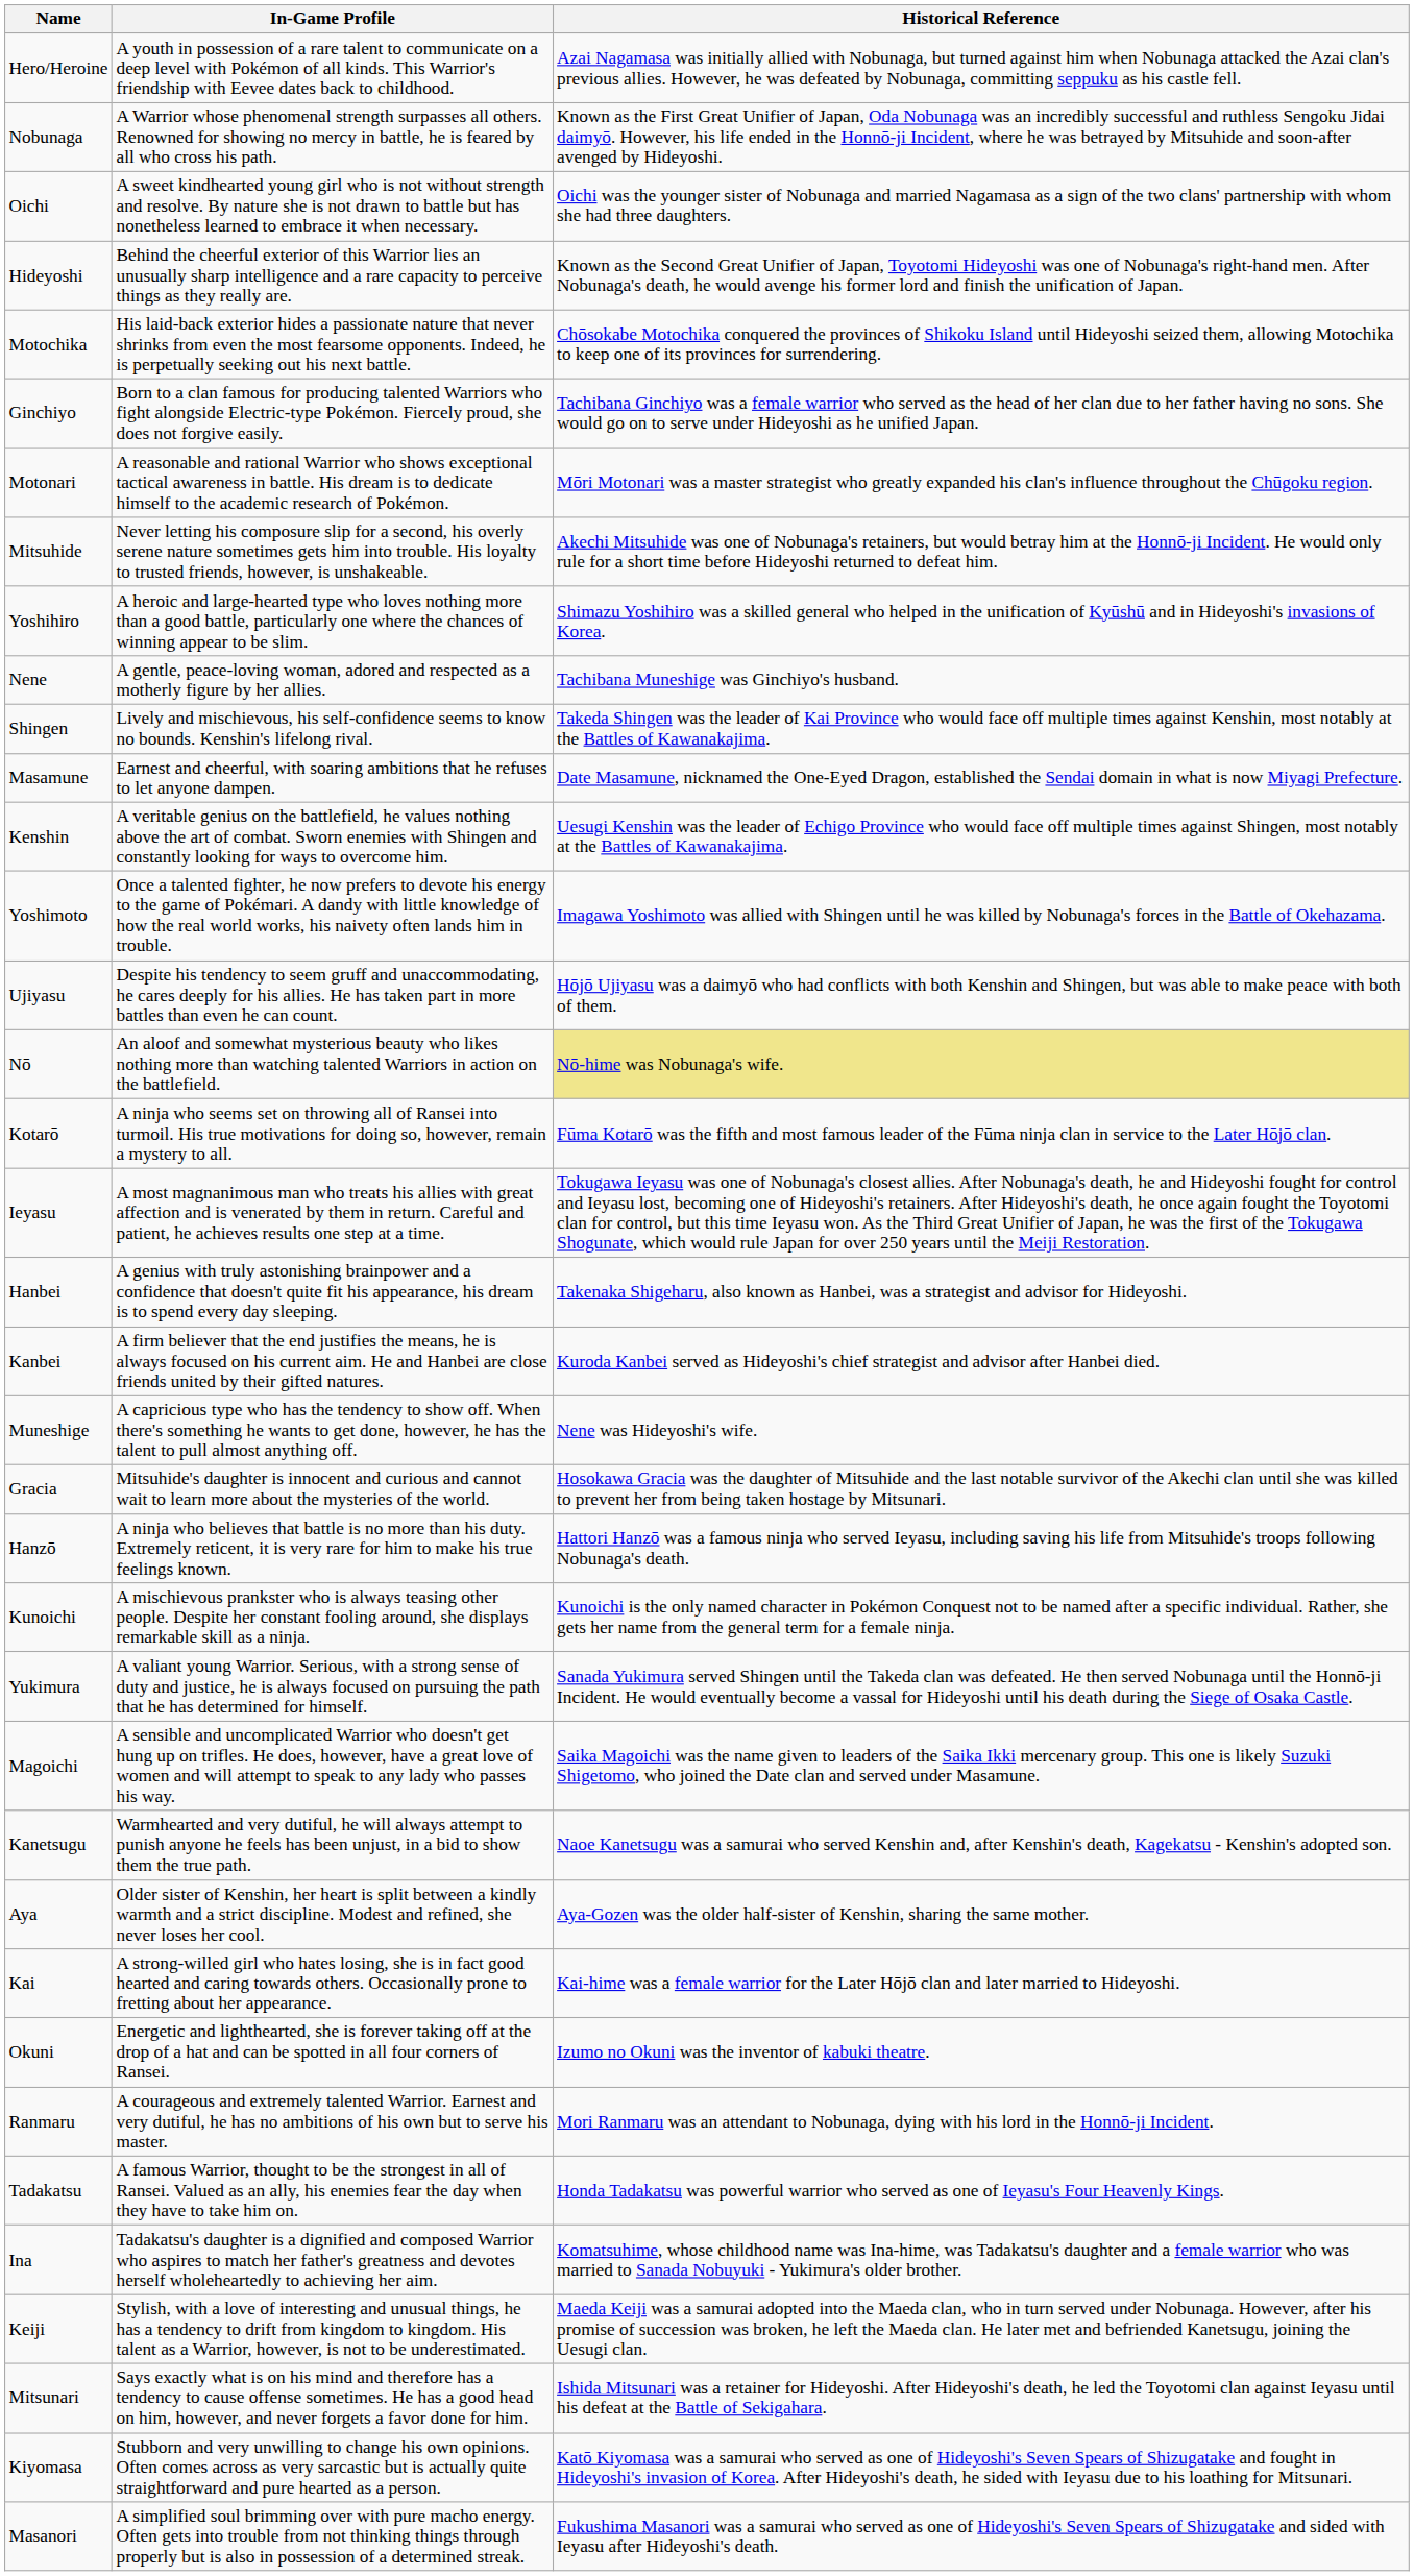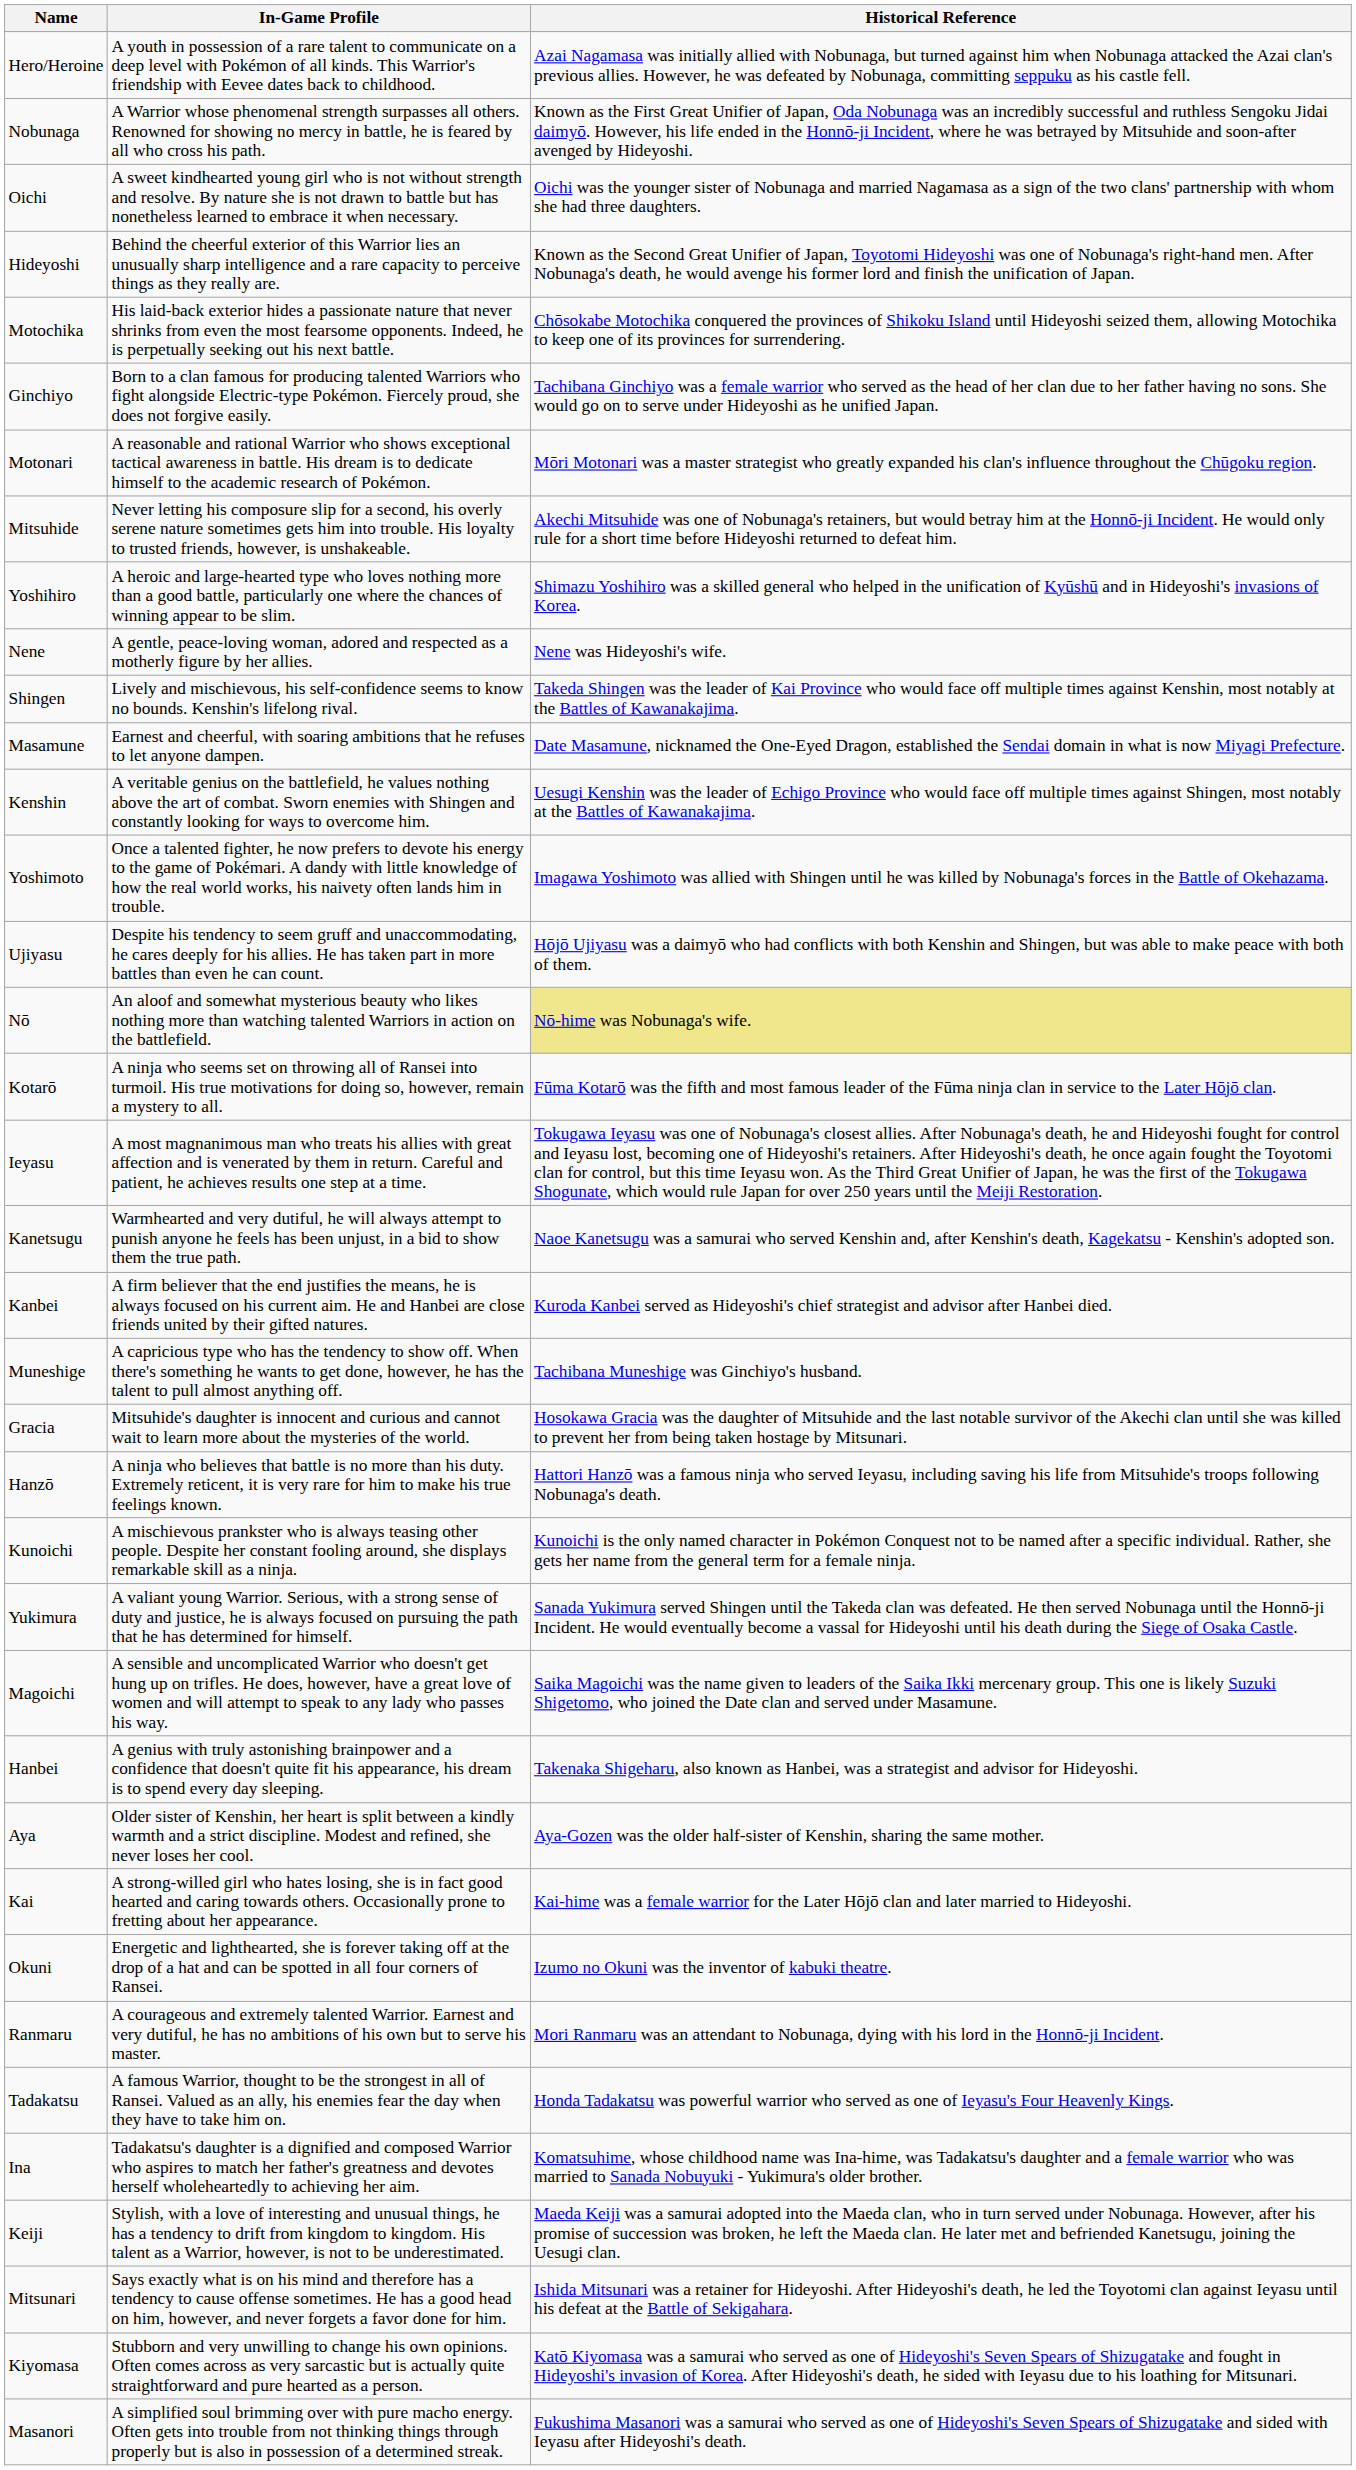Nene | Historical Reference: Tachibana Muneshige was Ginchiyo's husband. -> Nene was Hideyoshi's wife.
rows swapped: Hanbei <-> Kanetsugu
Muneshige | Historical Reference: Nene was Hideyoshi's wife. -> Tachibana Muneshige was Ginchiyo's husband.
